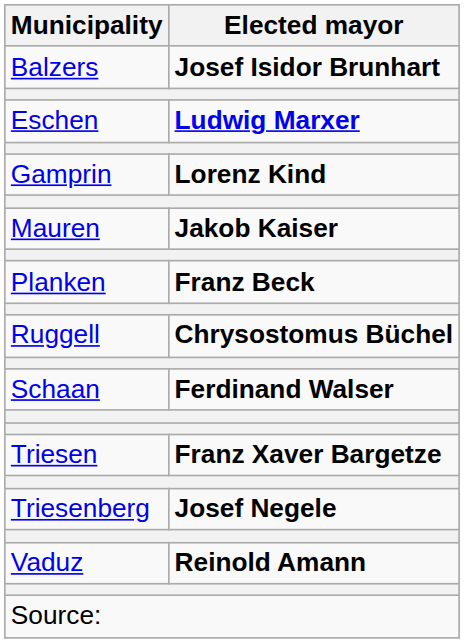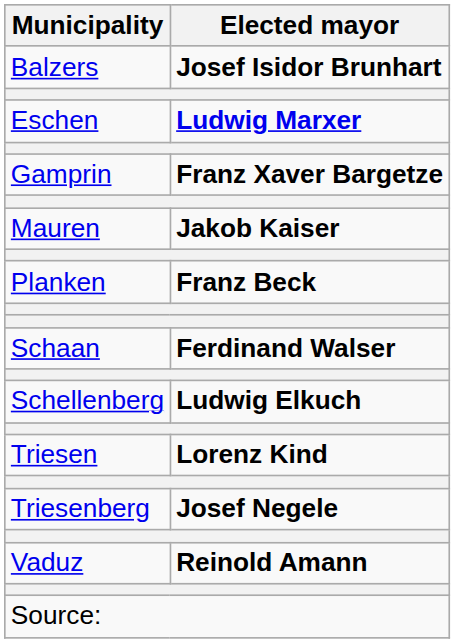Gamprin | Elected mayor: Lorenz Kind -> Franz Xaver Bargetze
- row: Ruggell | Chrysostomus Büchel
+ row: Schellenberg | Ludwig Elkuch
Triesen | Elected mayor: Franz Xaver Bargetze -> Lorenz Kind
